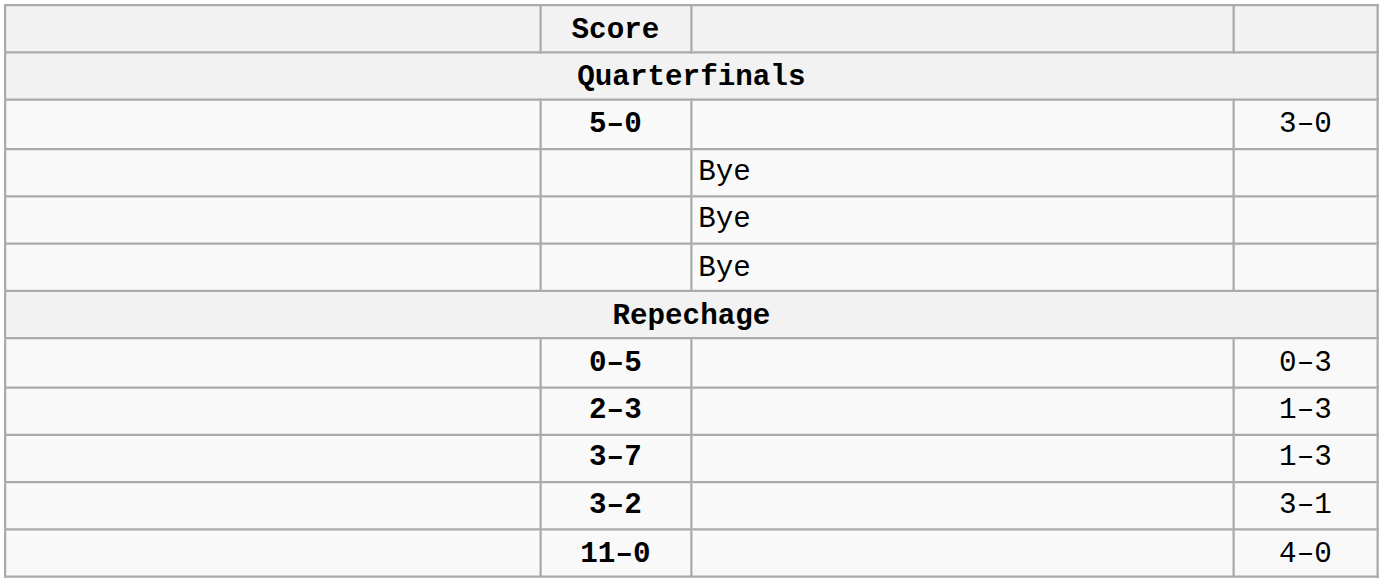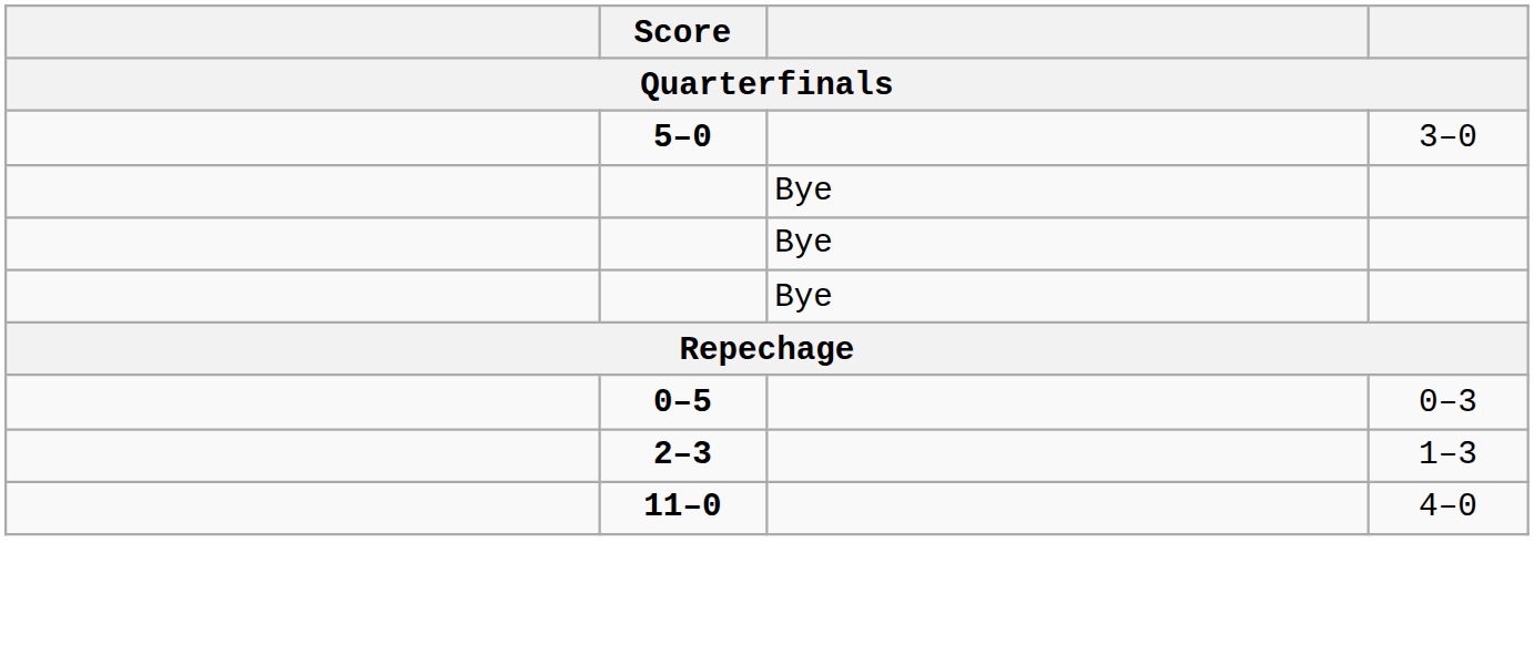- row: 3–7 | 1–3
- row: 3–2 | 3–1
